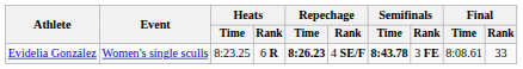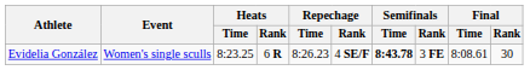Evidelia González | Repechage / Time: bold -> normal
Evidelia González | Final / Rank: 33 -> 30
